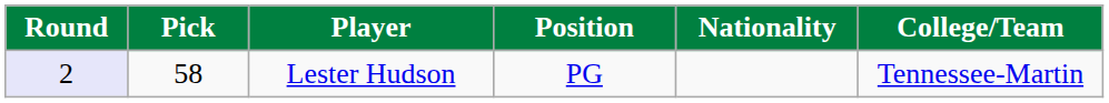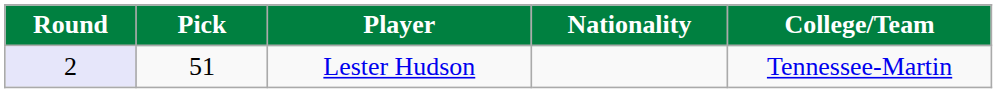- column: Position | PG
Lester Hudson | Pick: 58 -> 51
